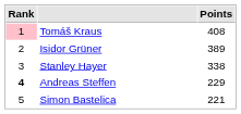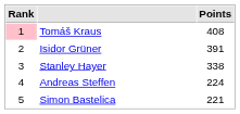Isidor Grüner | Points: 389 -> 391
Andreas Steffen | Rank: bold -> normal
Andreas Steffen | Points: 229 -> 224
